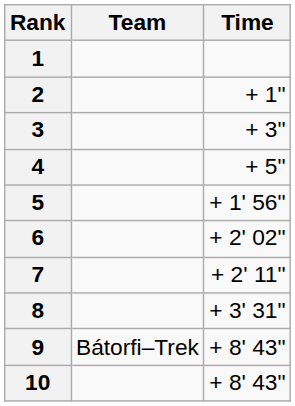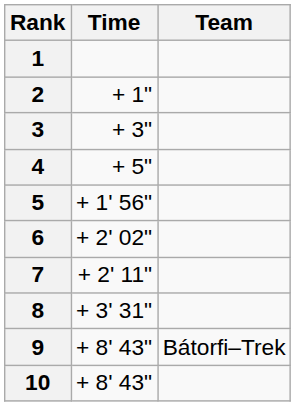columns swapped: Team <-> Time
